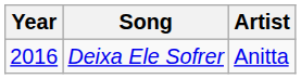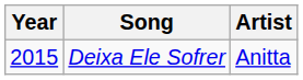Deixa Ele Sofrer | Year: 2016 -> 2015
